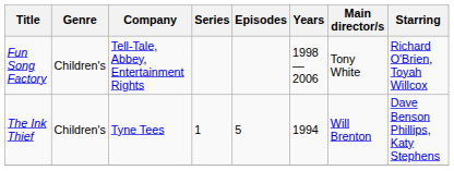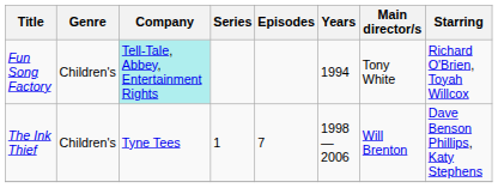Fun Song Factory | Company: no background -> paleturquoise background
Fun Song Factory | Years: 1998—2006 -> 1994
The Ink Thief | Episodes: 5 -> 7
The Ink Thief | Years: 1994 -> 1998—2006
